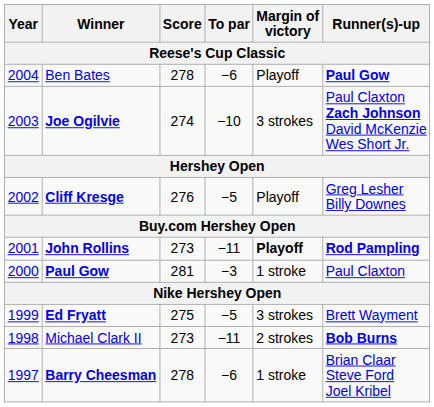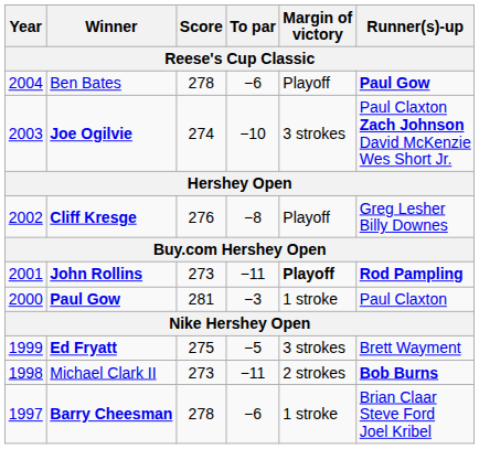Cliff Kresge | To par: −5 -> −8
